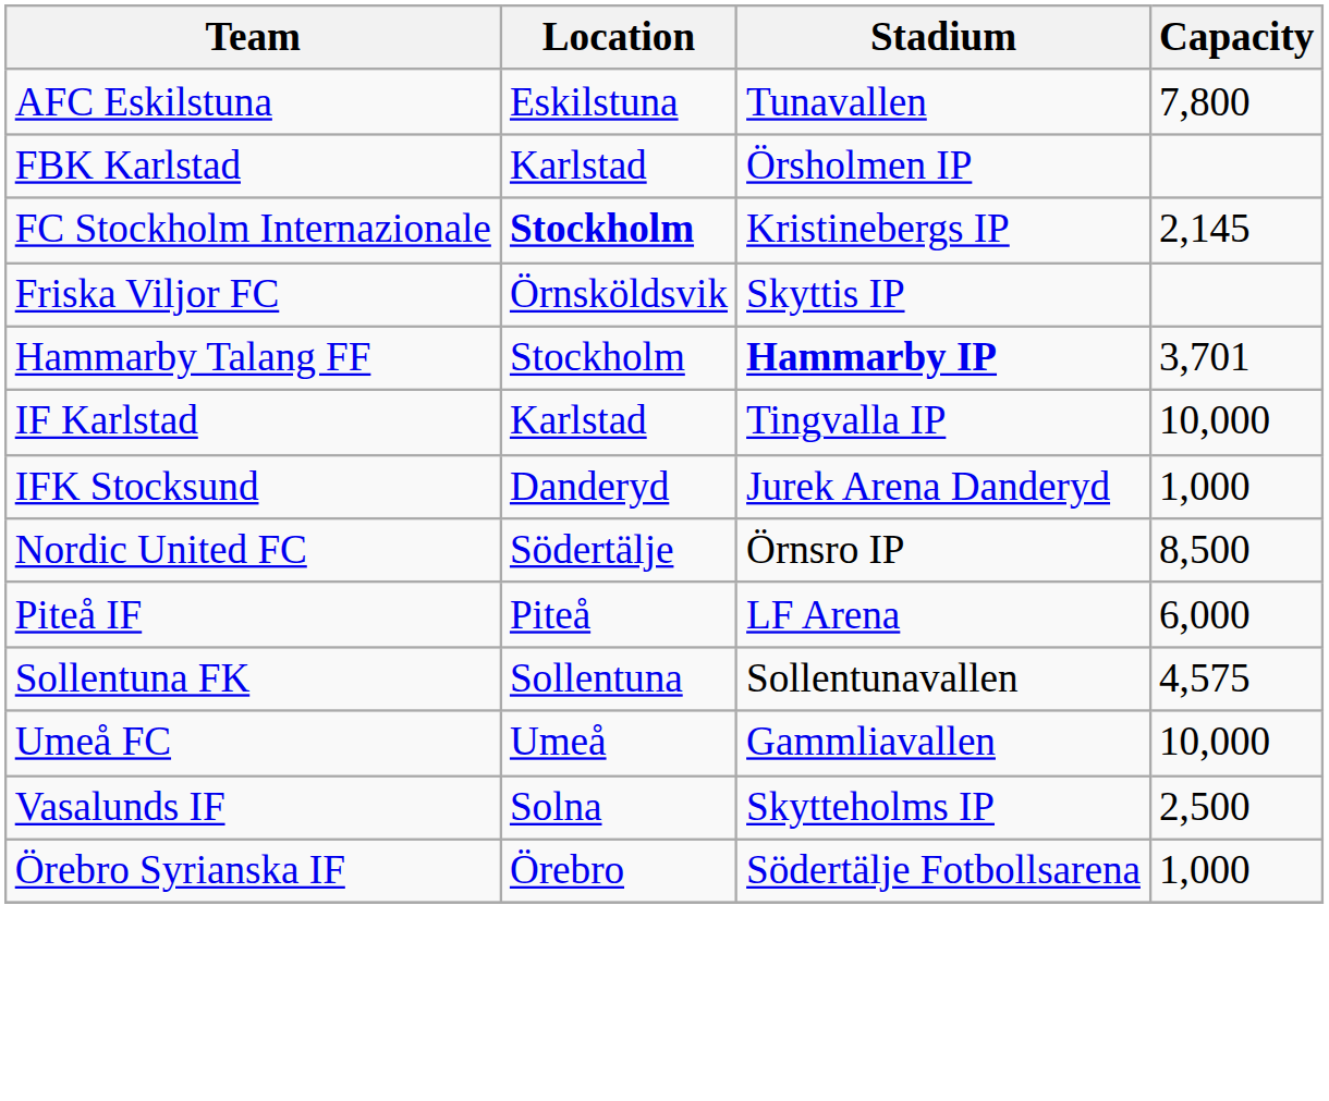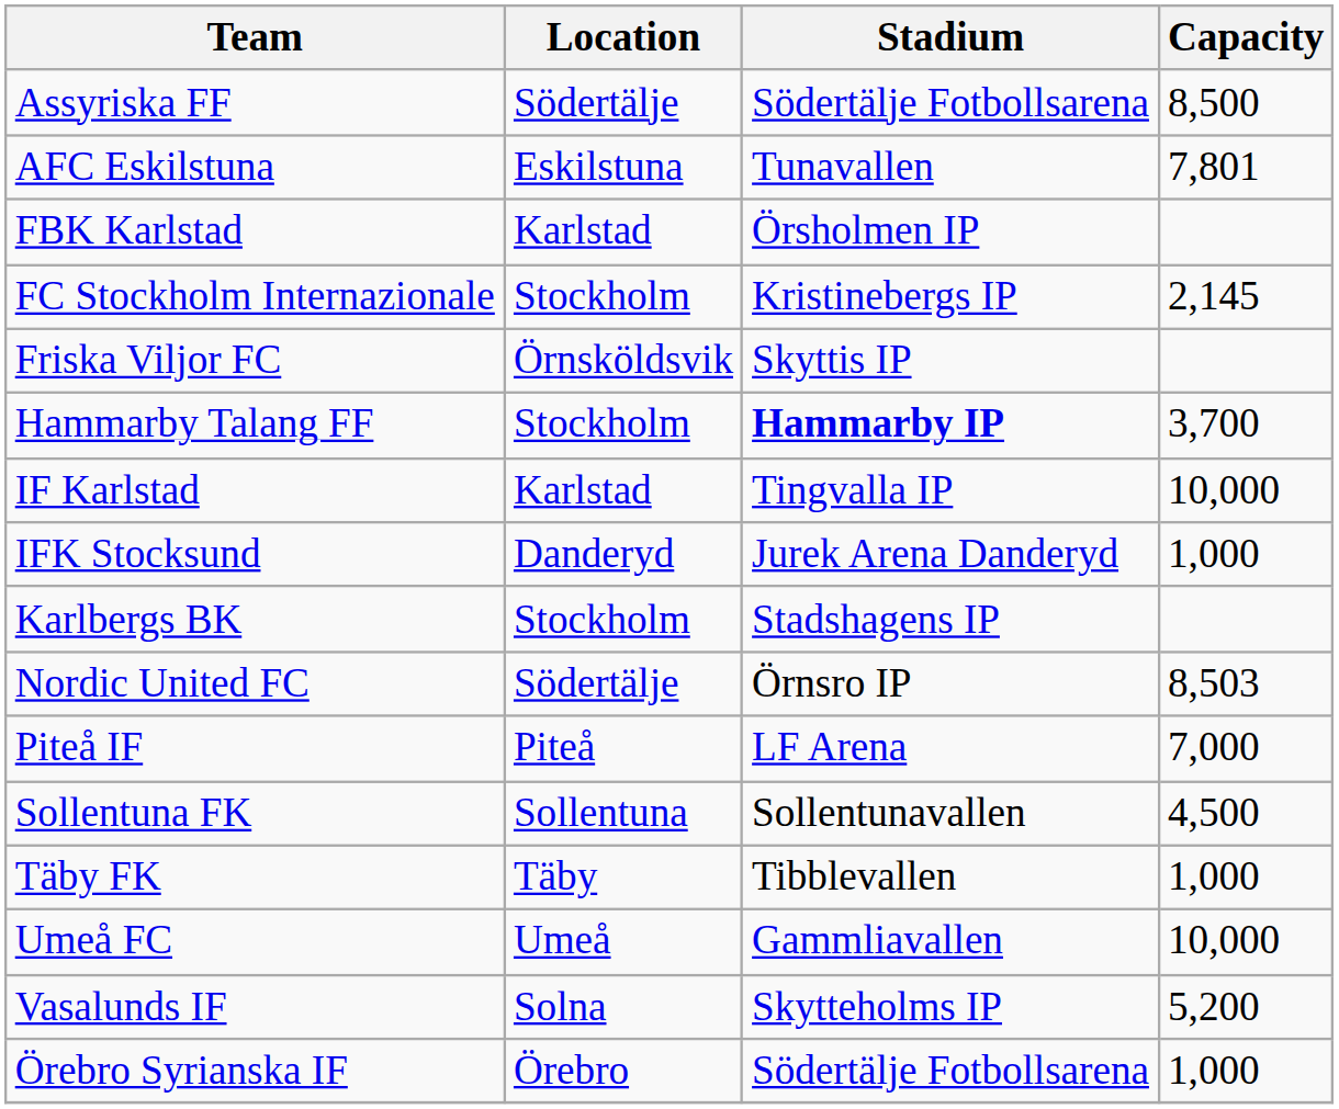+ row: Assyriska FF | Södertälje | Södertälje Fotbollsarena | 8,500
AFC Eskilstuna | Capacity: 7,800 -> 7,801
FC Stockholm Internazionale | Location: bold -> normal
Hammarby Talang FF | Capacity: 3,701 -> 3,700
+ row: Karlbergs BK | Stockholm | Stadshagens IP
Nordic United FC | Capacity: 8,500 -> 8,503
Piteå IF | Capacity: 6,000 -> 7,000
Sollentuna FK | Capacity: 4,575 -> 4,500
+ row: Täby FK | Täby | Tibblevallen | 1,000
Vasalunds IF | Capacity: 2,500 -> 5,200
